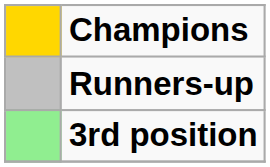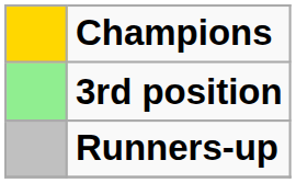rows swapped: Runners-up <-> 3rd position
